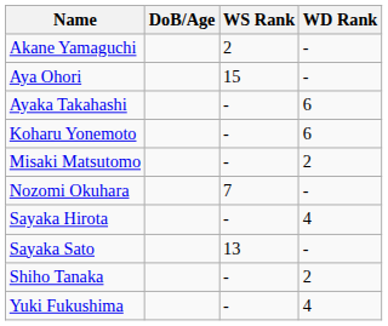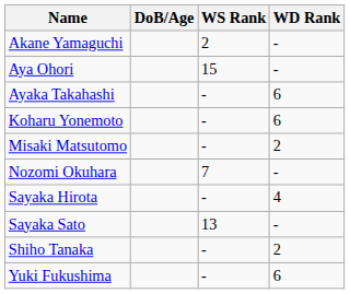Yuki Fukushima | WD Rank: 4 -> 6
